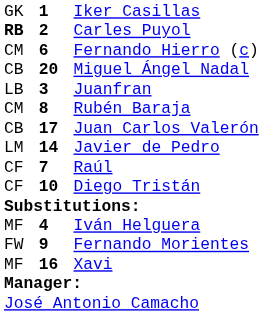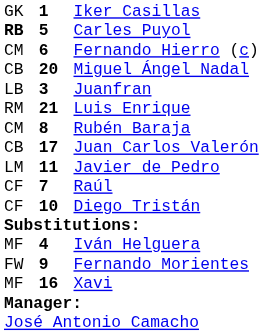Carles Puyol | column 2: 2 -> 5
+ row: RM | 21 | Luis Enrique
Javier de Pedro | column 2: 14 -> 11
